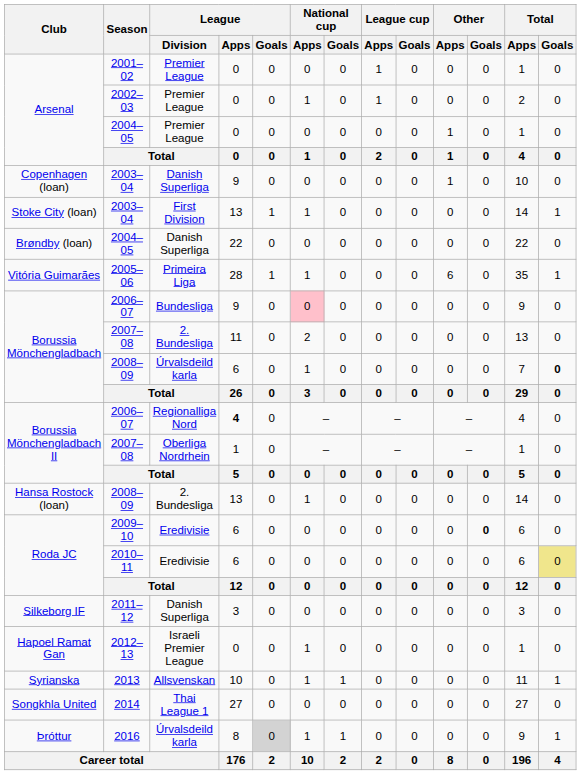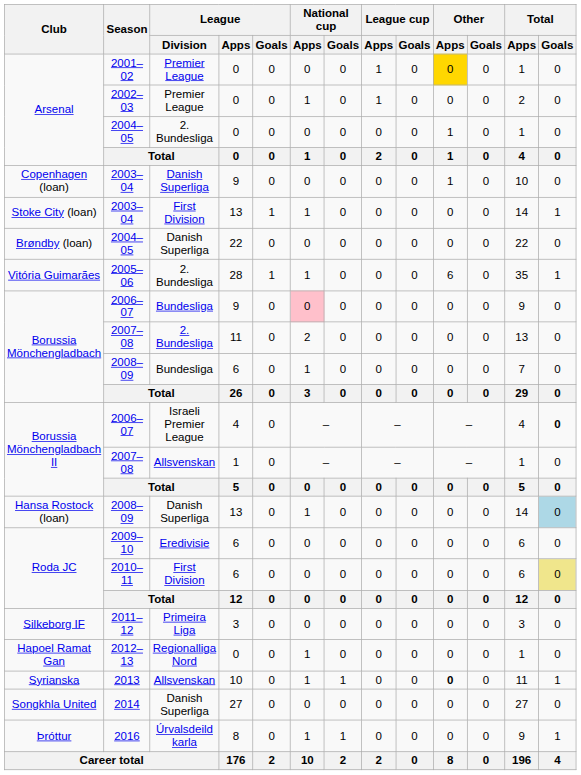2001–02 | Other / Apps: no background -> gold background
Arsenal / 2004–05 | League / Division: Premier League -> 2. Bundesliga
2005–06 | League / Division: Primeira Liga -> 2. Bundesliga
Borussia Mönchengladbach / 2008–09 | League / Division: Úrvalsdeild karla -> Bundesliga
Borussia Mönchengladbach / 2008–09 | Total / Goals: bold -> normal
Borussia Mönchengladbach II / 2006–07 | League / Division: Regionalliga Nord -> Israeli Premier League
Borussia Mönchengladbach II / 2006–07 | League / Apps: bold -> normal
Borussia Mönchengladbach II / 2006–07 | Total / Goals: normal -> bold
Borussia Mönchengladbach II / 2007–08 | League / Division: Oberliga Nordrhein -> Allsvenskan
Hansa Rostock (loan) / 2008–09 | League / Division: 2. Bundesliga -> Danish Superliga
Hansa Rostock (loan) / 2008–09 | Total / Goals: no background -> lightblue background
2009–10 | Other / Goals: bold -> normal
2010–11 | League / Division: Eredivisie -> First Division
2011–12 | League / Division: Danish Superliga -> Primeira Liga
2012–13 | League / Division: Israeli Premier League -> Regionalliga Nord
2013 | Other / Apps: normal -> bold
2014 | League / Division: Thai League 1 -> Danish Superliga
2016 | League / Goals: lightgrey background -> no background
